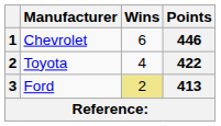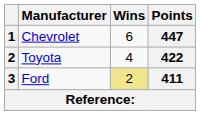Chevrolet | Points: 446 -> 447
Ford | Points: 413 -> 411
